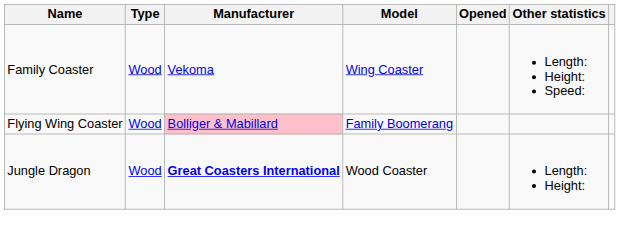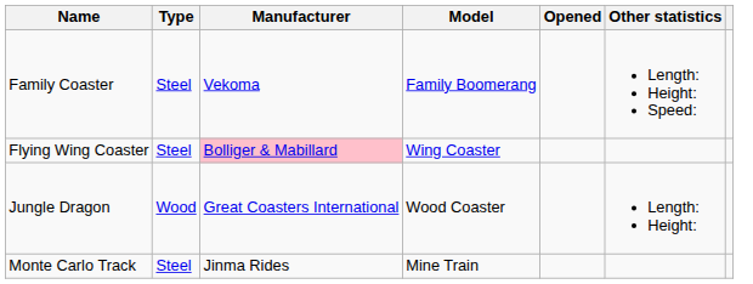Family Coaster | Type: Wood -> Steel
Family Coaster | Model: Wing Coaster -> Family Boomerang
Flying Wing Coaster | Type: Wood -> Steel
Flying Wing Coaster | Model: Family Boomerang -> Wing Coaster
Jungle Dragon | Manufacturer: bold -> normal
+ row: Monte Carlo Track | Steel | Jinma Rides | Mine Train
